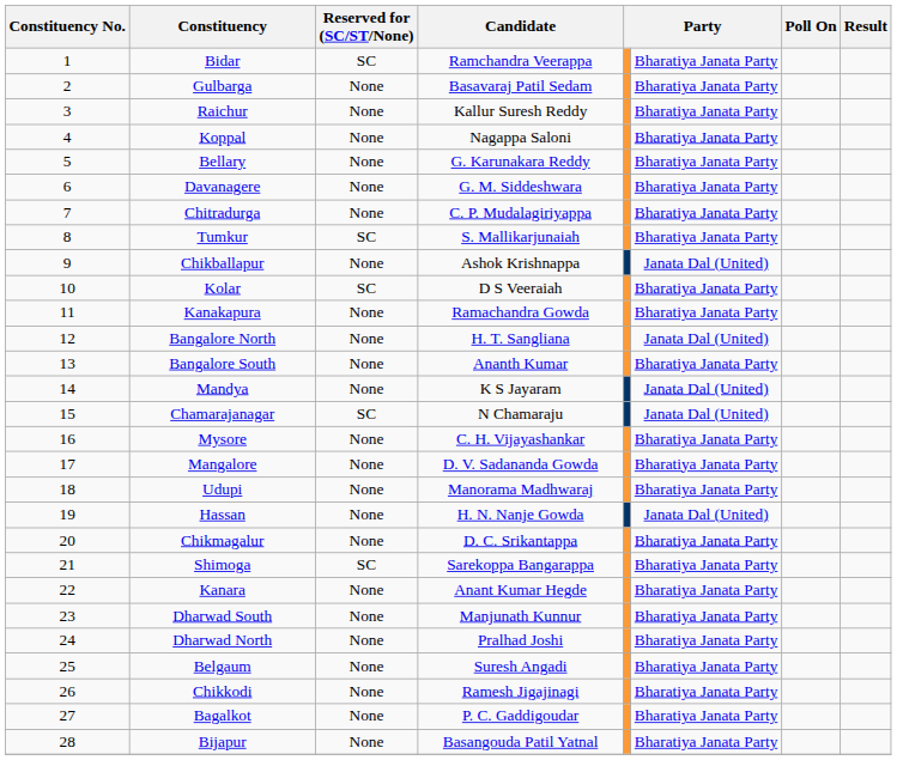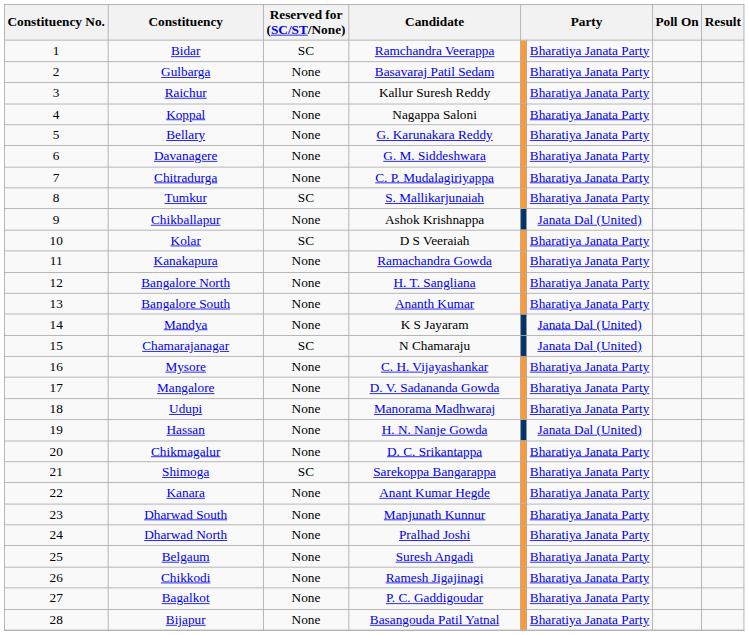Bangalore North | column 6: Janata Dal (United) -> Bharatiya Janata Party
